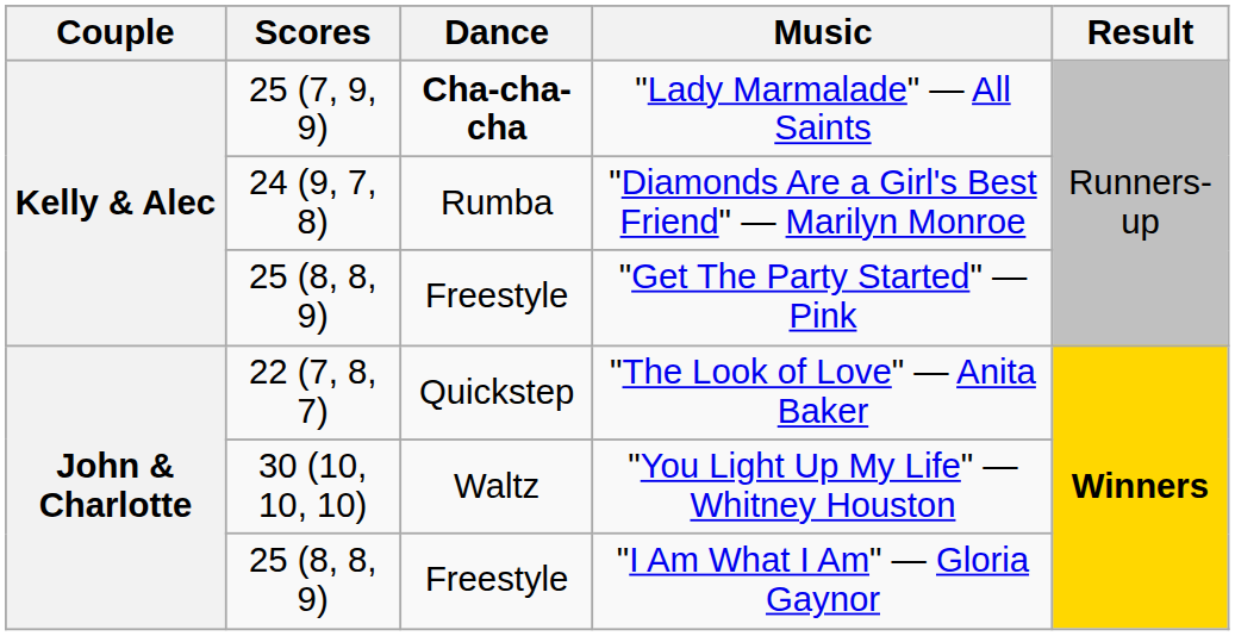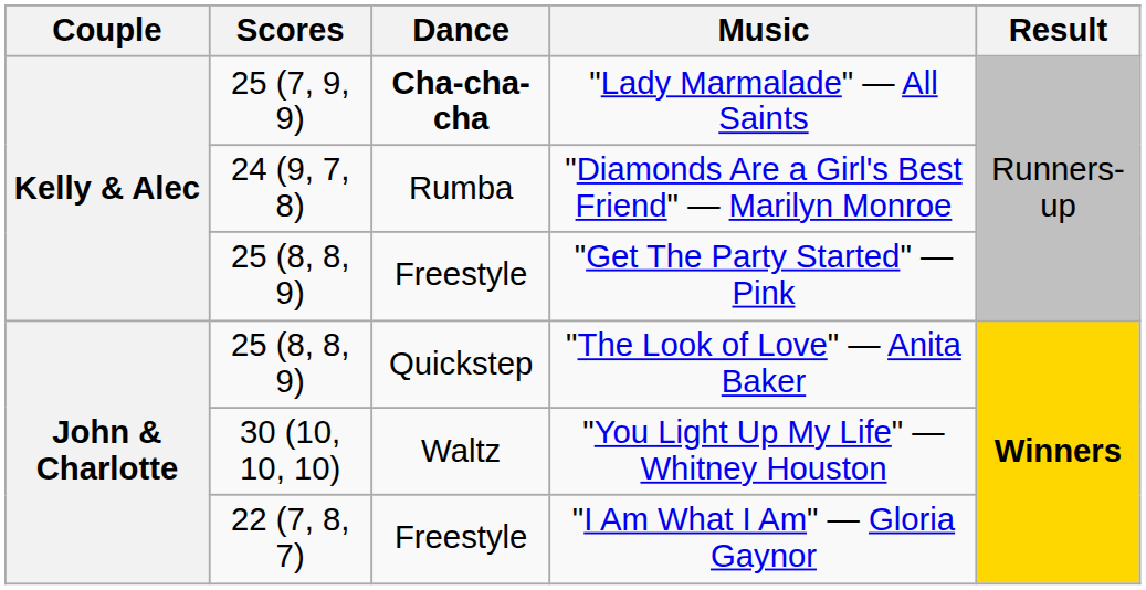"The Look of Love" — Anita Baker | Scores: 22 (7, 8, 7) -> 25 (8, 8, 9)
"I Am What I Am" — Gloria Gaynor | Scores: 25 (8, 8, 9) -> 22 (7, 8, 7)
